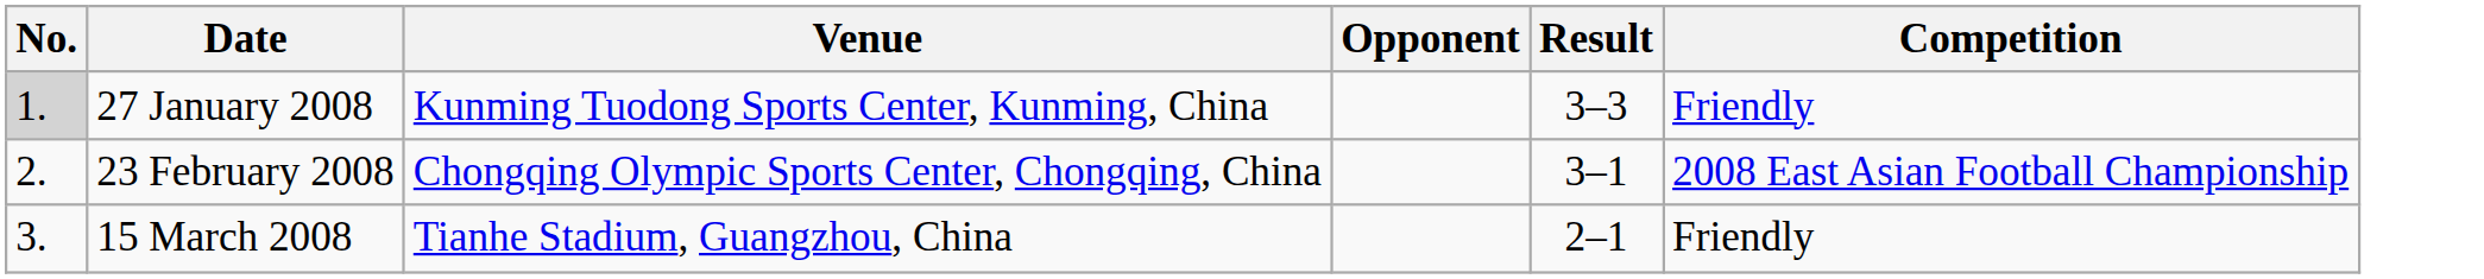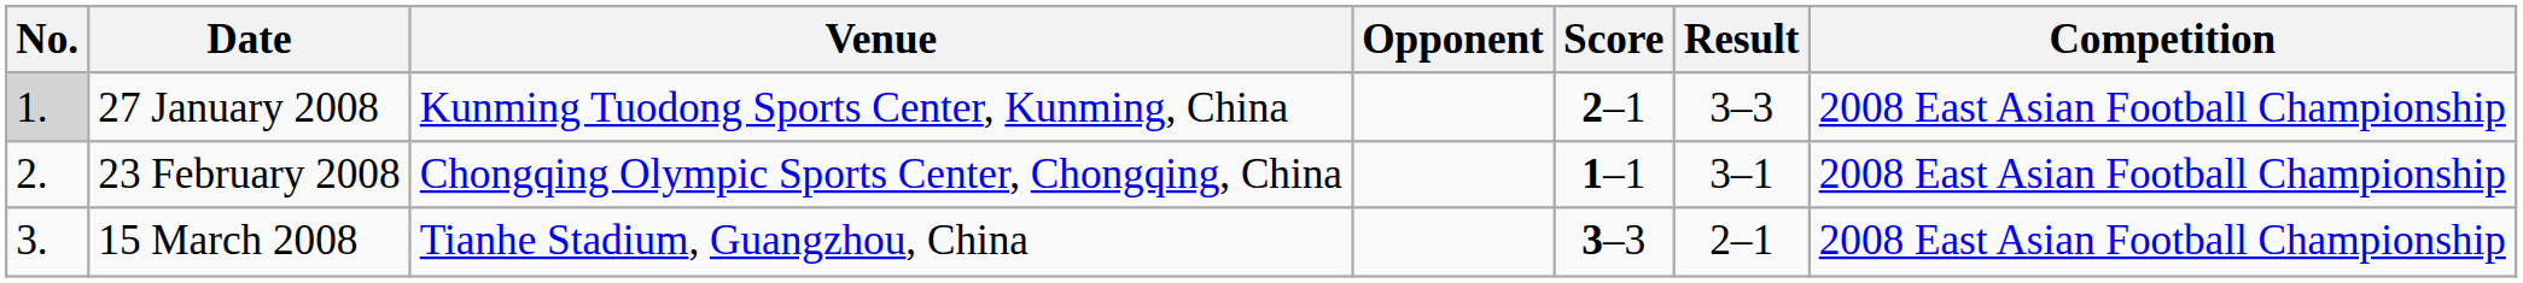+ column: Score | 2–1 | 1–1 | 3–3
27 January 2008 | Competition: Friendly -> 2008 East Asian Football Championship
15 March 2008 | Competition: Friendly -> 2008 East Asian Football Championship
